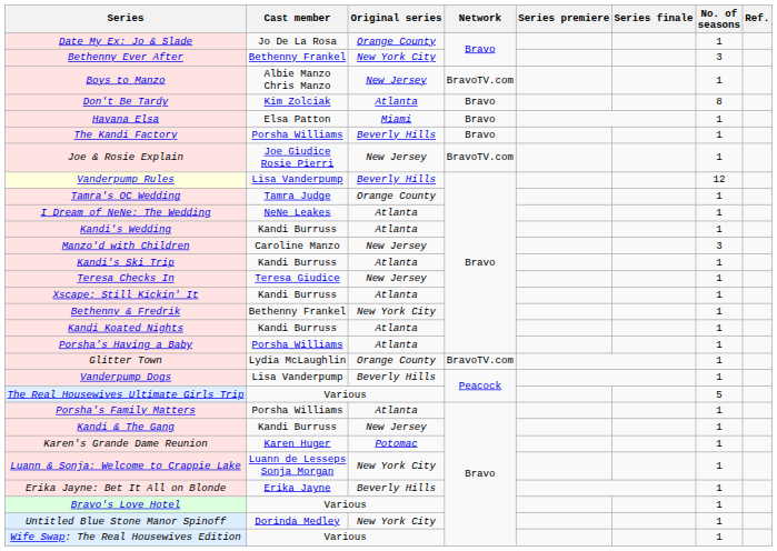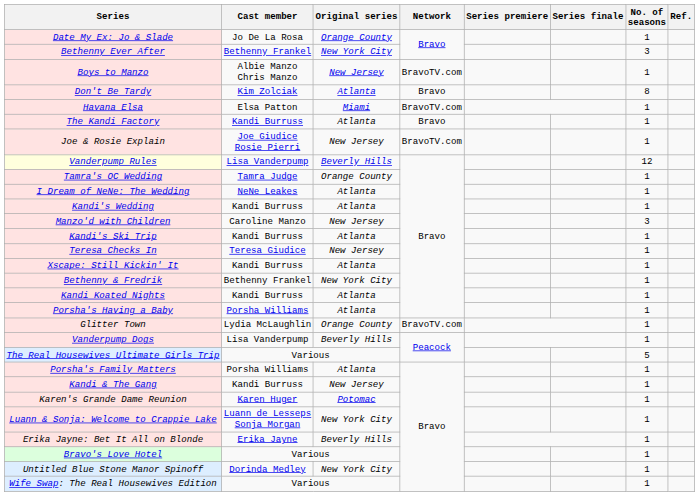Havana Elsa | Network: Bravo -> BravoTV.com
The Kandi Factory | Cast member: Porsha Williams -> Kandi Burruss
The Kandi Factory | Original series: Beverly Hills -> Atlanta
